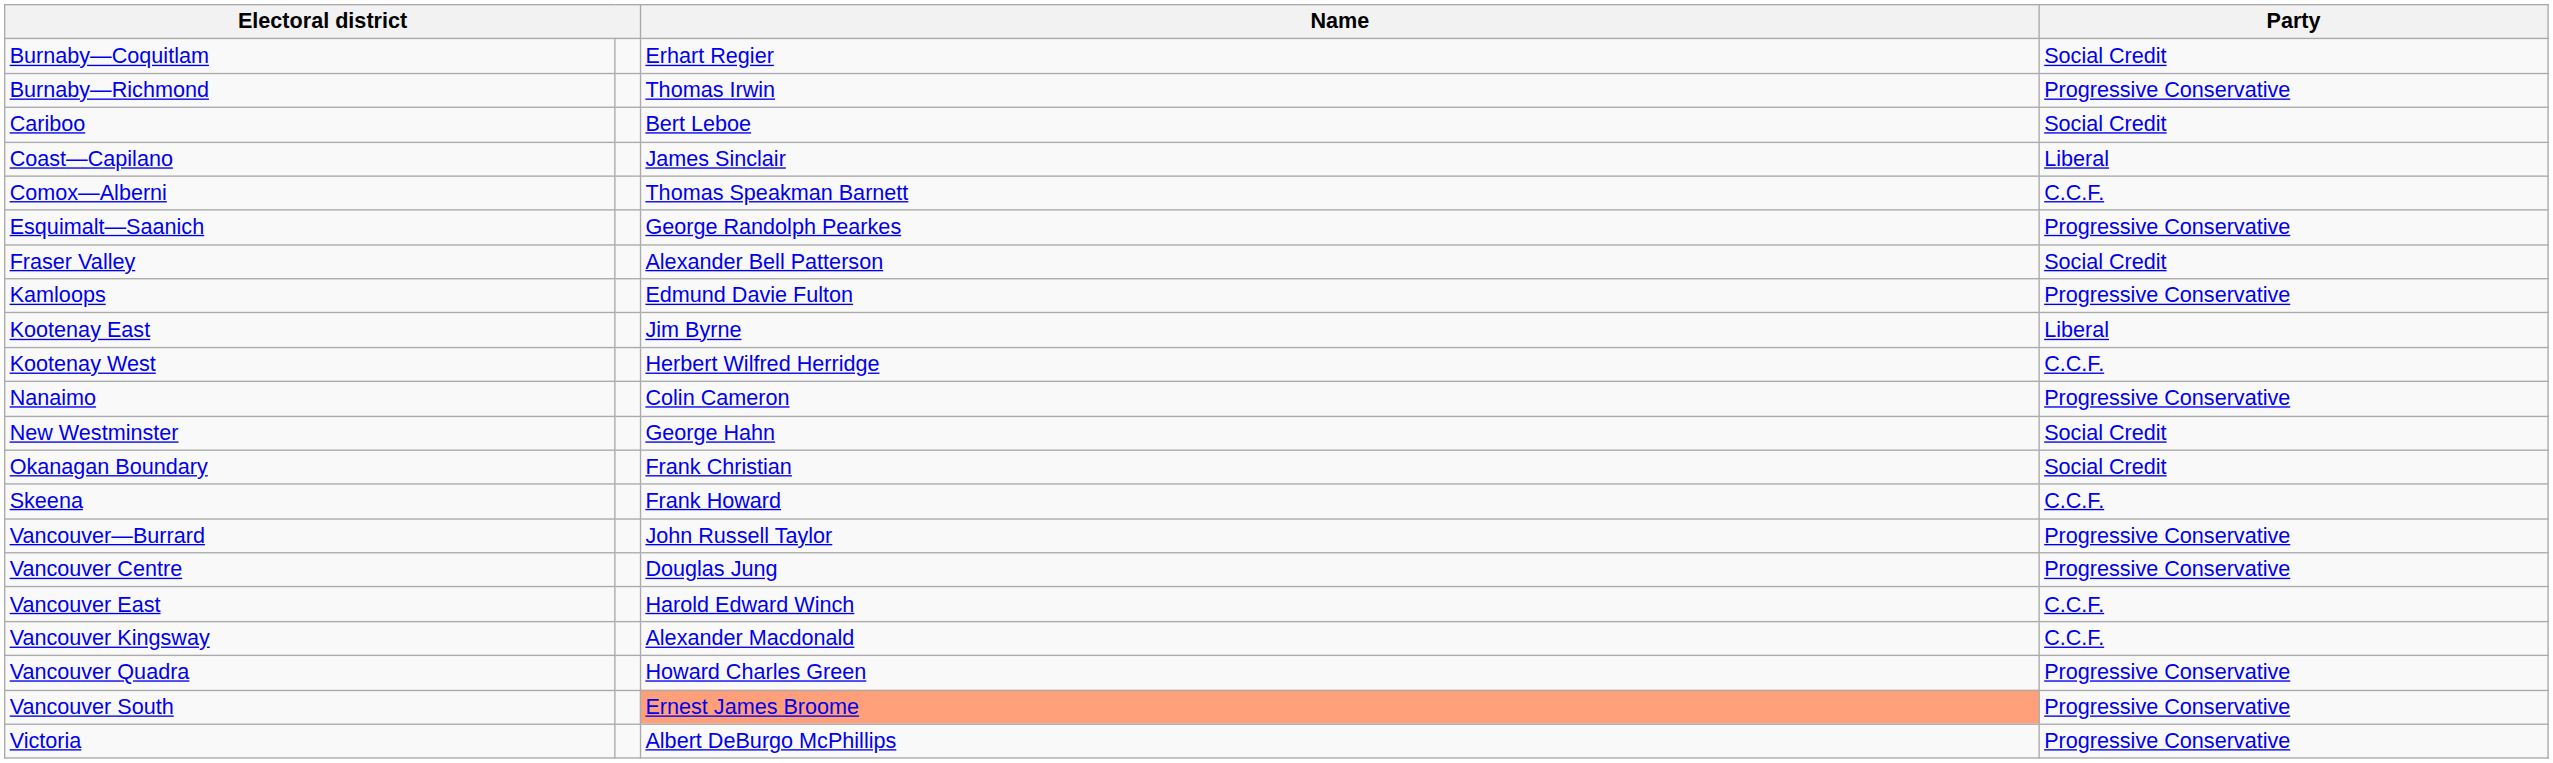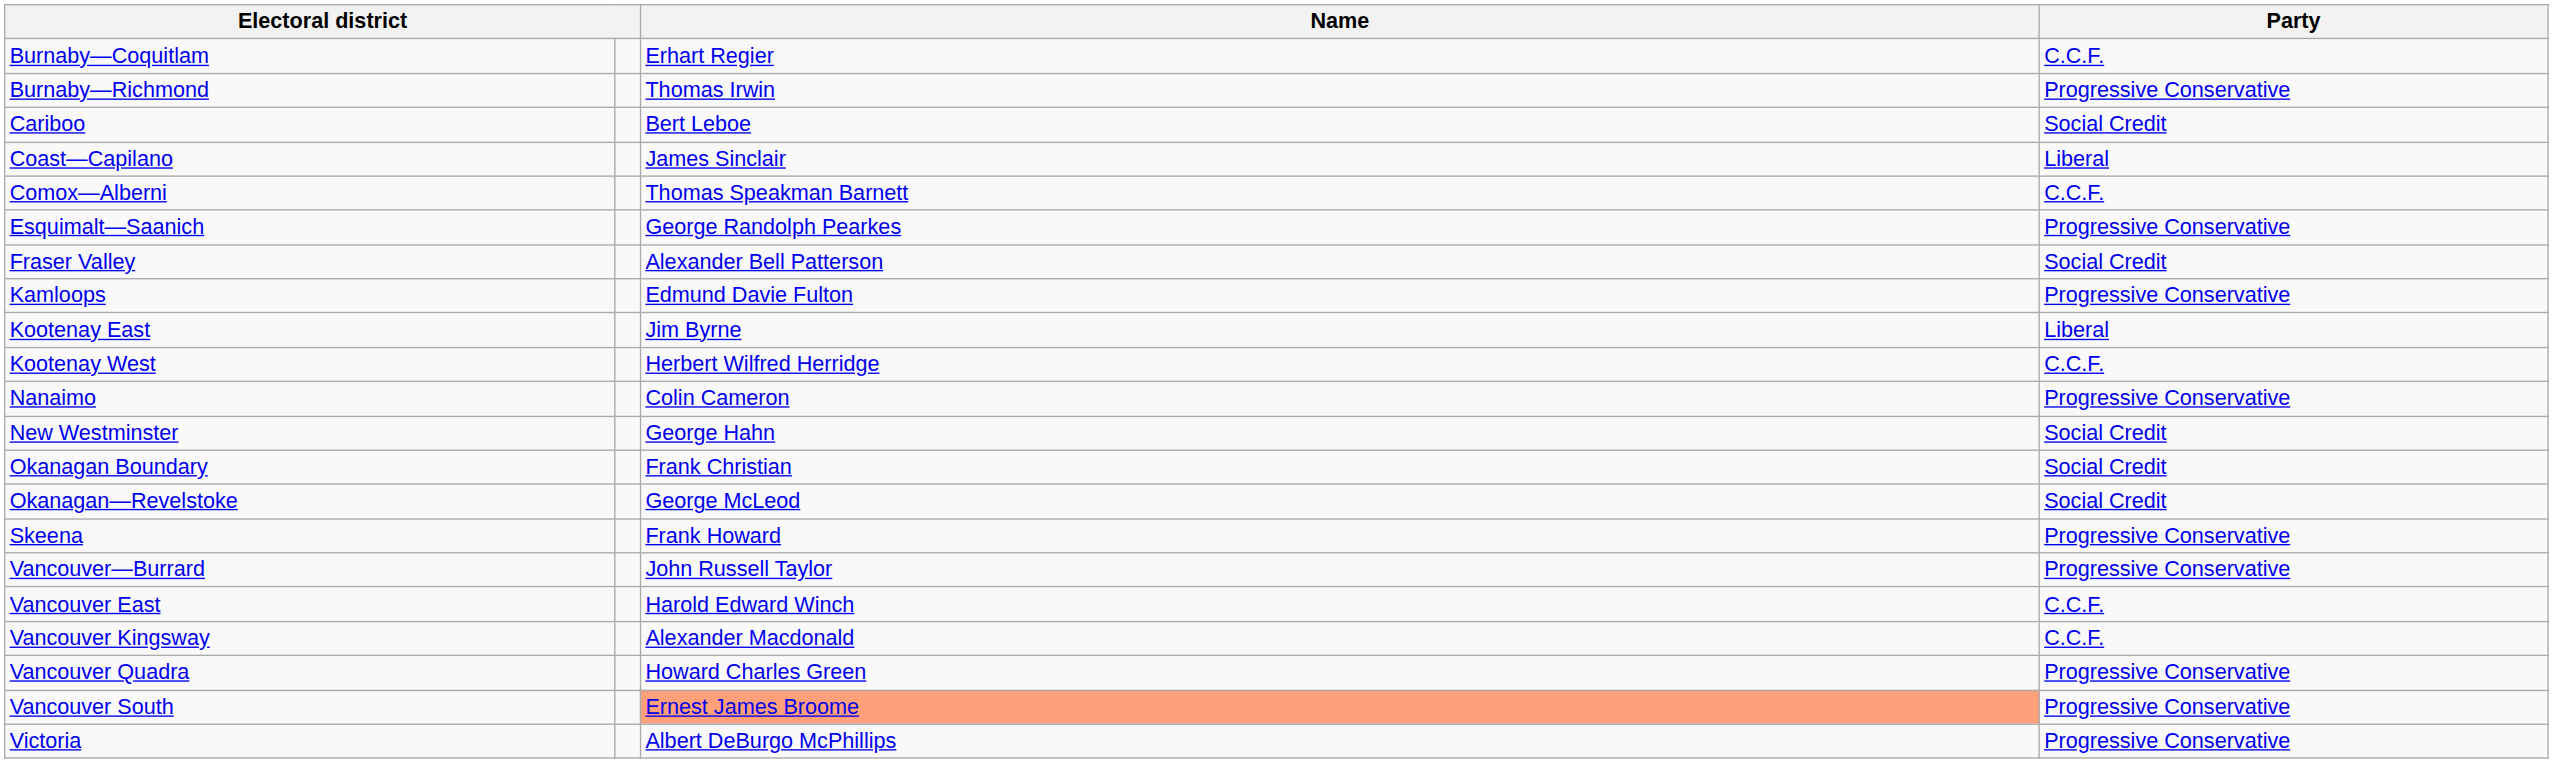Burnaby—Coquitlam | Party: Social Credit -> C.C.F.
+ row: Okanagan—Revelstoke | George McLeod | Social Credit
Skeena | Party: C.C.F. -> Progressive Conservative
- row: Vancouver Centre | Douglas Jung | Progressive Conservative
